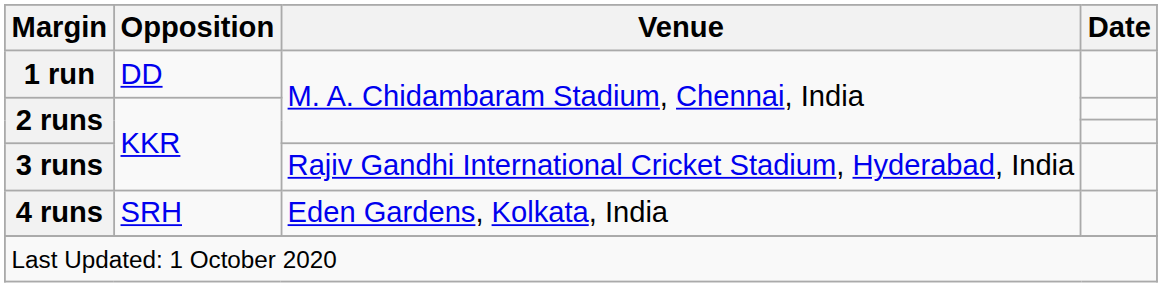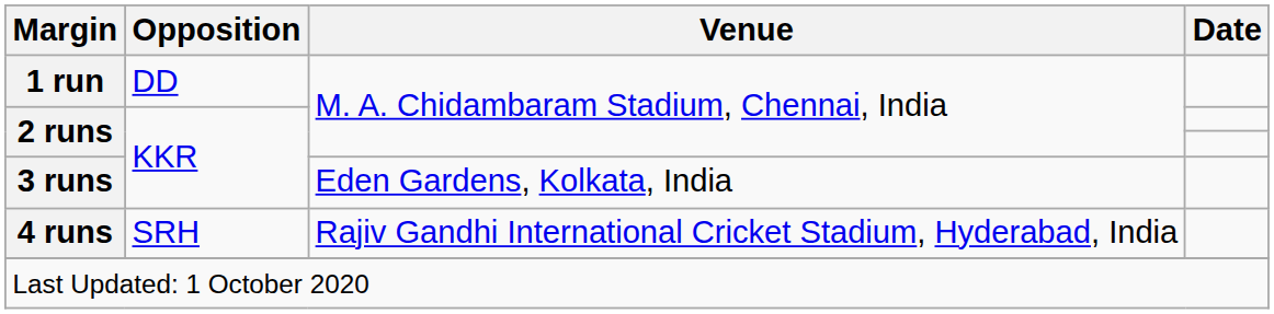3 runs | Venue: Rajiv Gandhi International Cricket Stadium, Hyderabad, India -> Eden Gardens, Kolkata, India
4 runs | Venue: Eden Gardens, Kolkata, India -> Rajiv Gandhi International Cricket Stadium, Hyderabad, India
